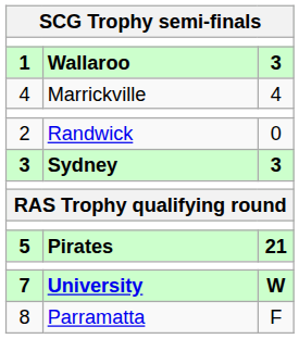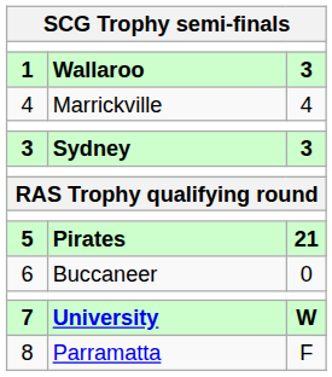- row: 2 | Randwick | 0
+ row: 6 | Buccaneer | 0
